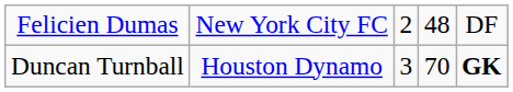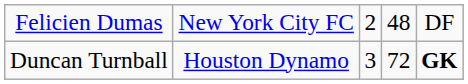Duncan Turnball | column 4: 70 -> 72
